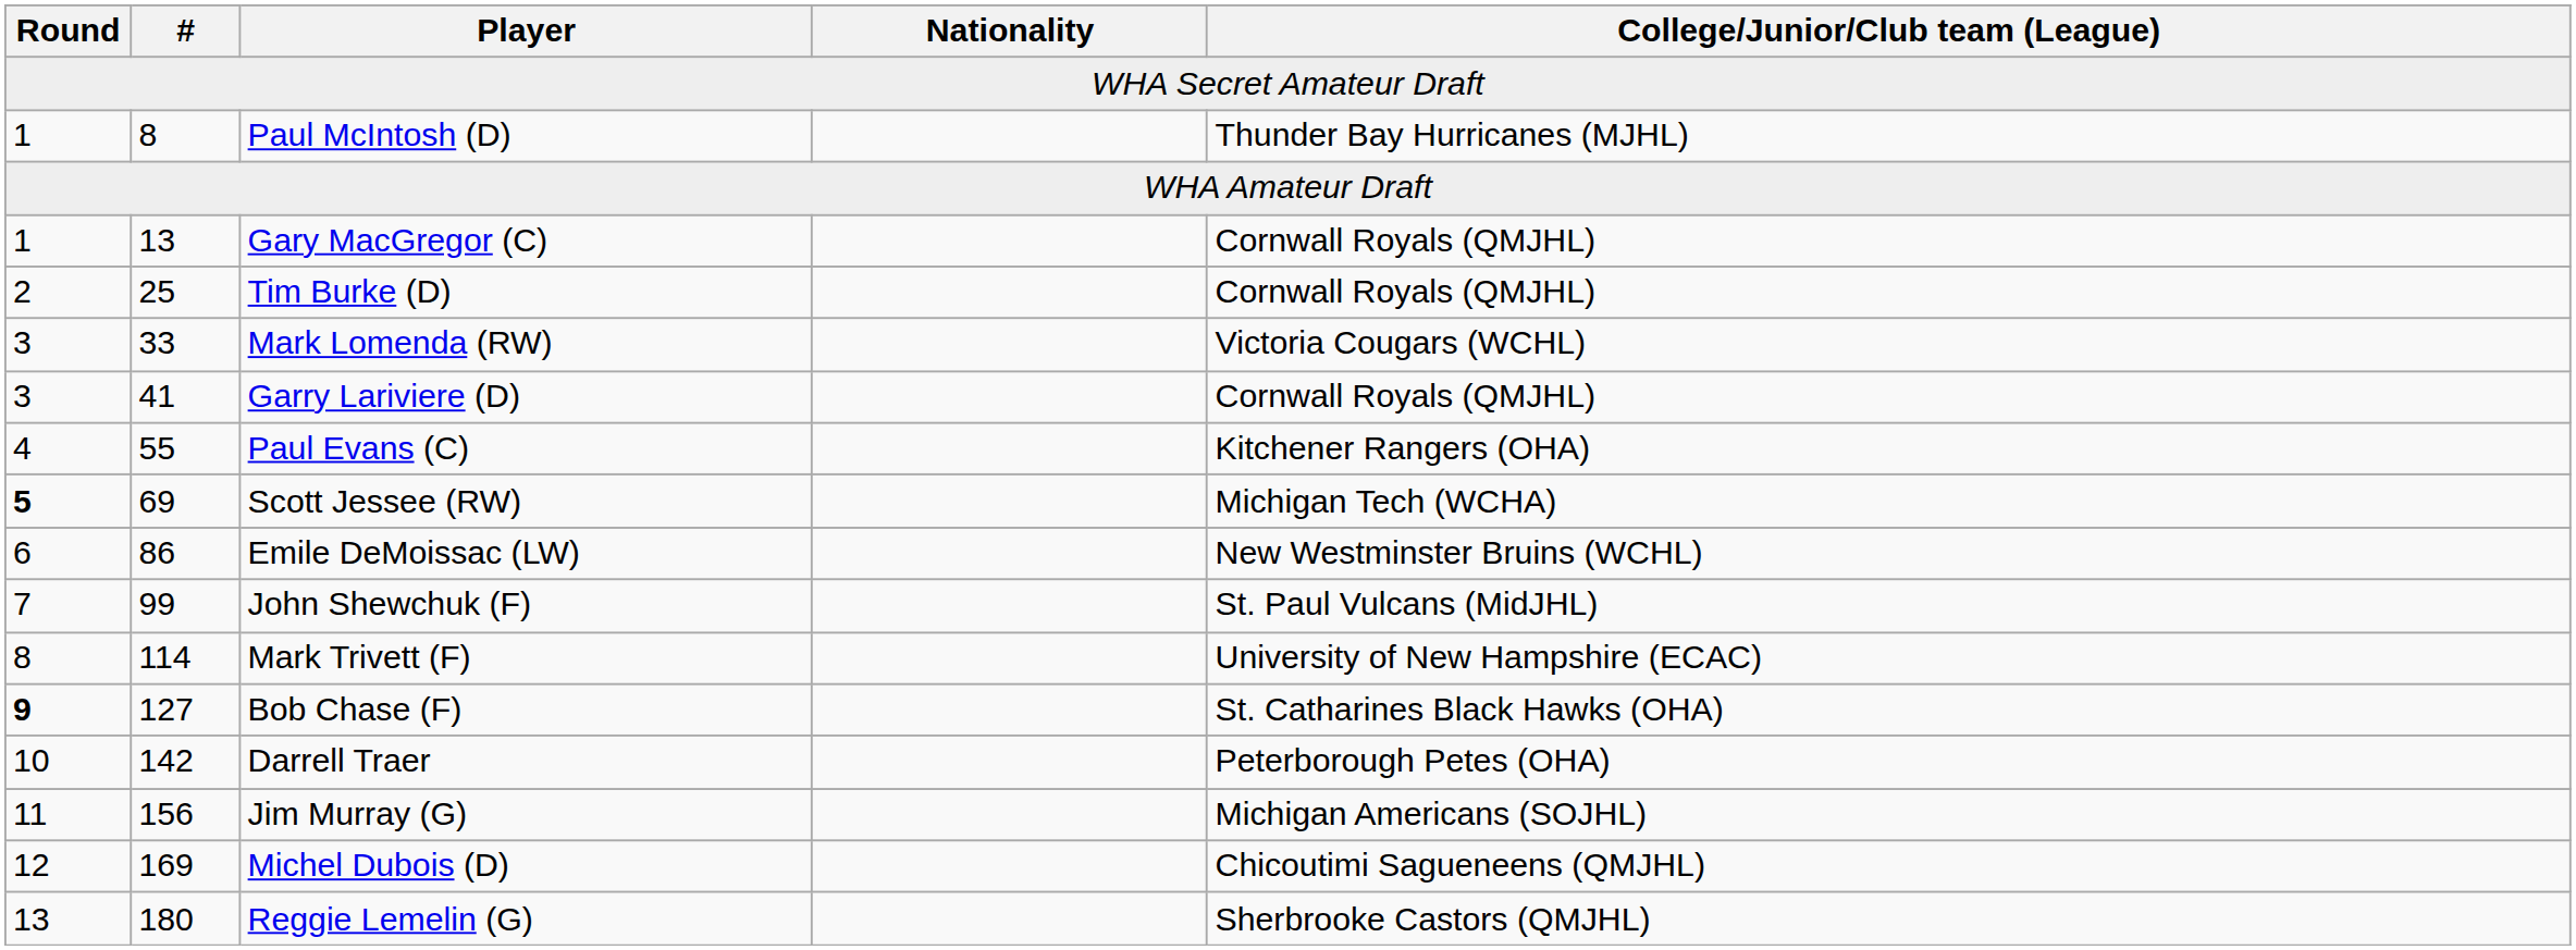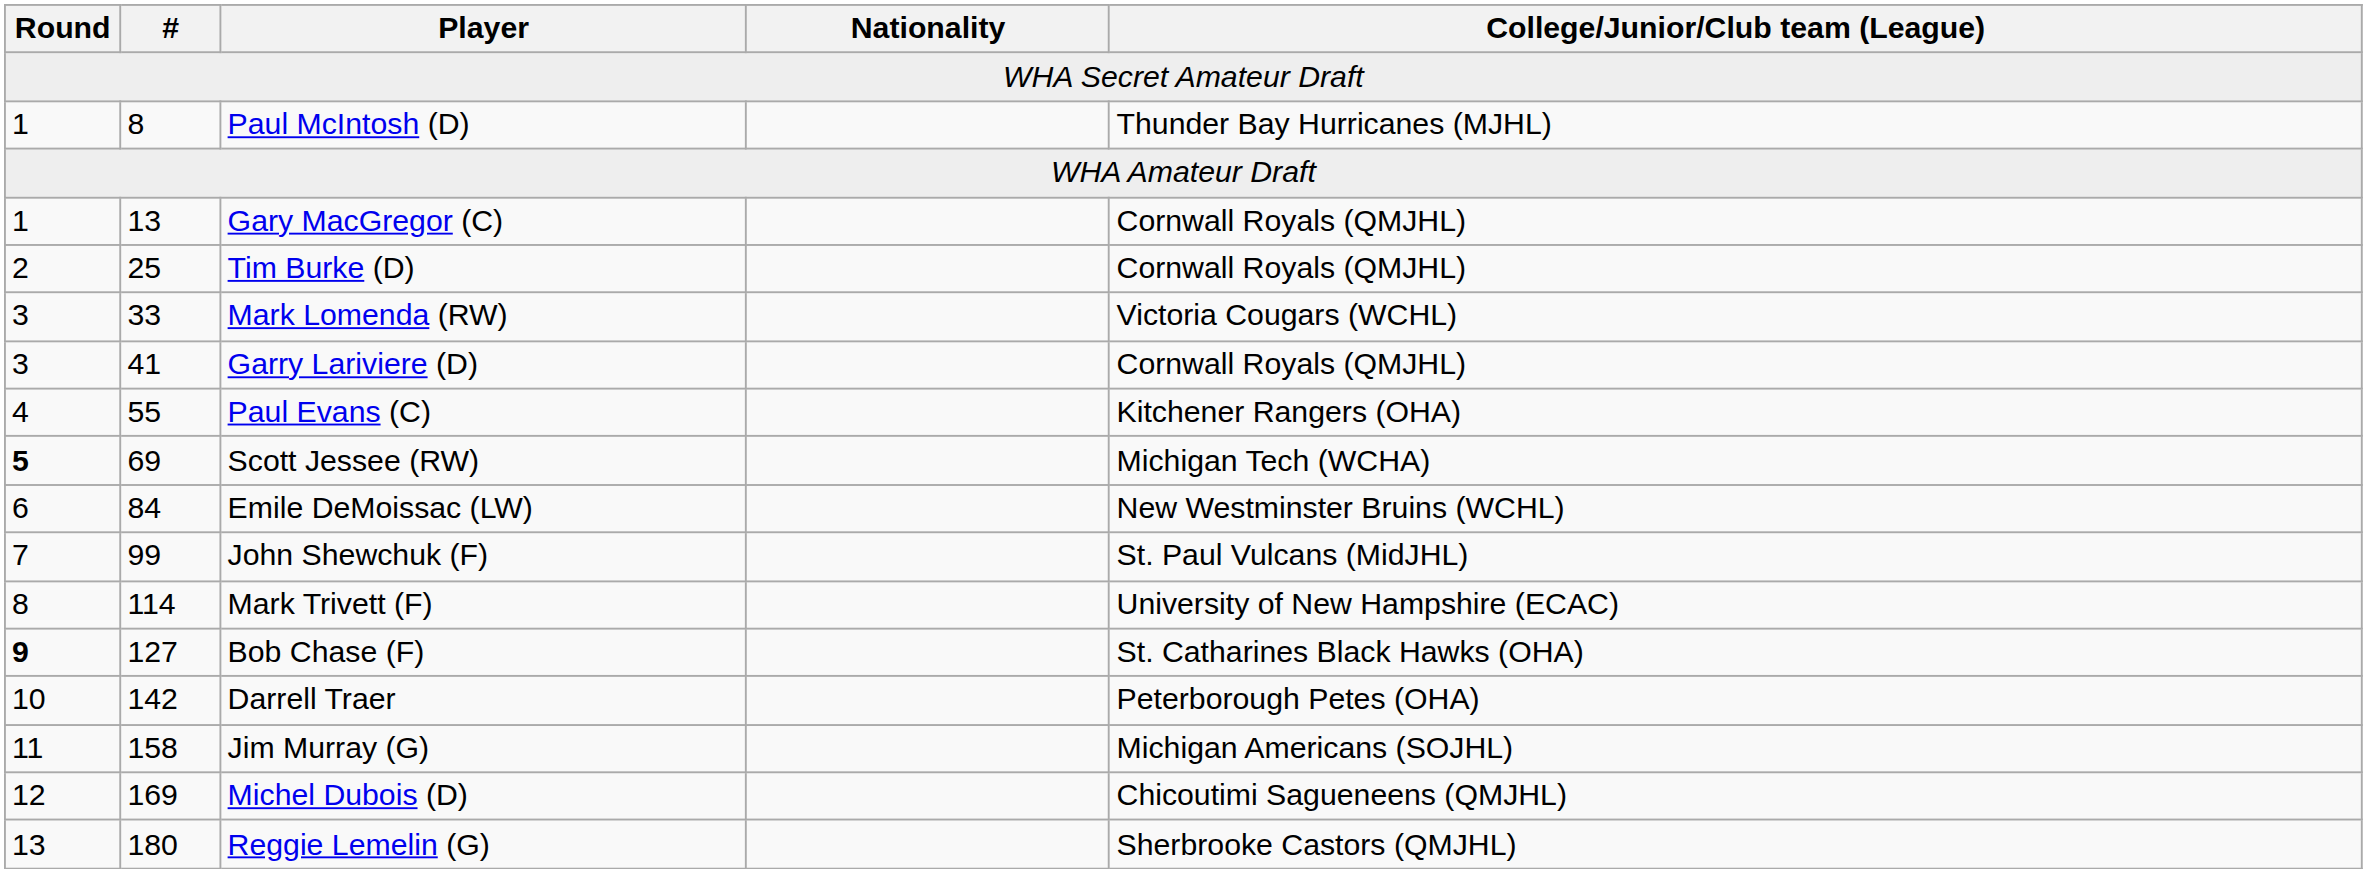Emile DeMoissac (LW) | #: 86 -> 84
Jim Murray (G) | #: 156 -> 158
